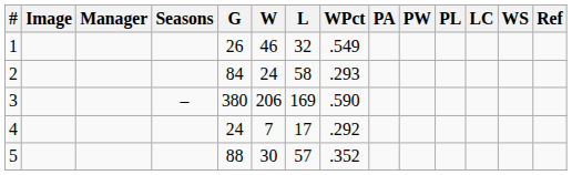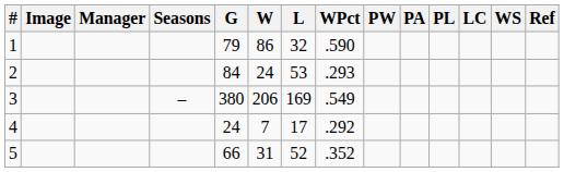columns swapped: PA <-> PW
1 | G: 26 -> 79
1 | W: 46 -> 86
1 | WPct: .549 -> .590
2 | L: 58 -> 53
3 | WPct: .590 -> .549
5 | G: 88 -> 66
5 | W: 30 -> 31
5 | L: 57 -> 52
